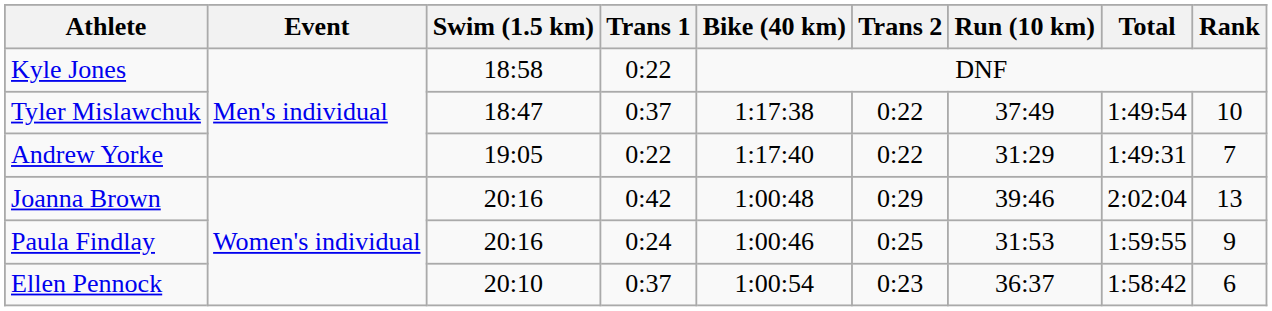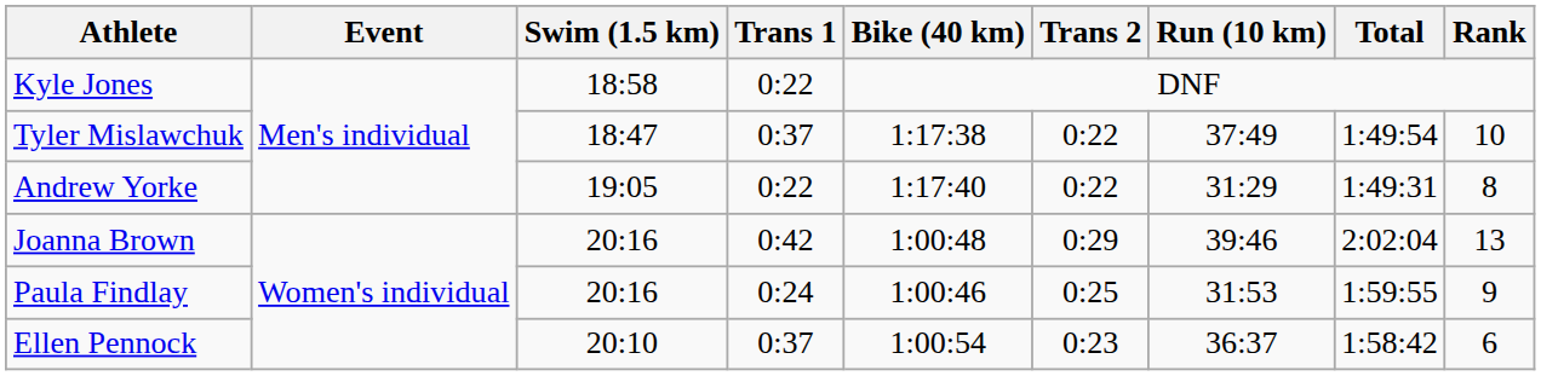Andrew Yorke | Rank: 7 -> 8
